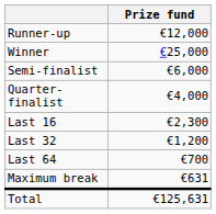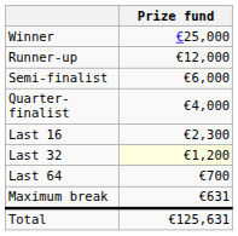rows swapped: Winner <-> Runner-up
Last 32 | Prize fund: no background -> lightyellow background
